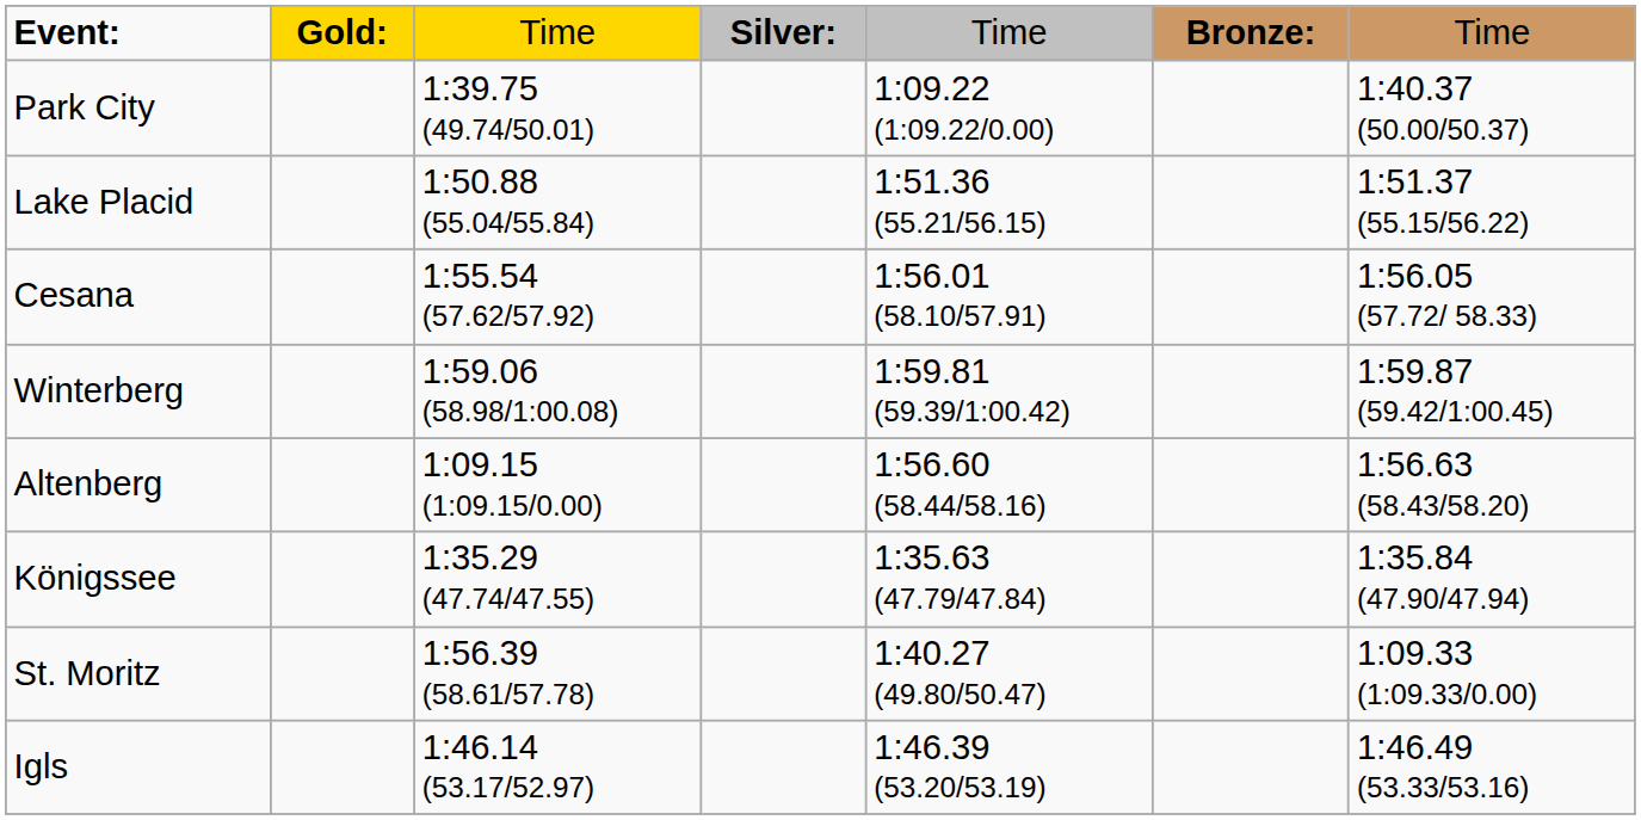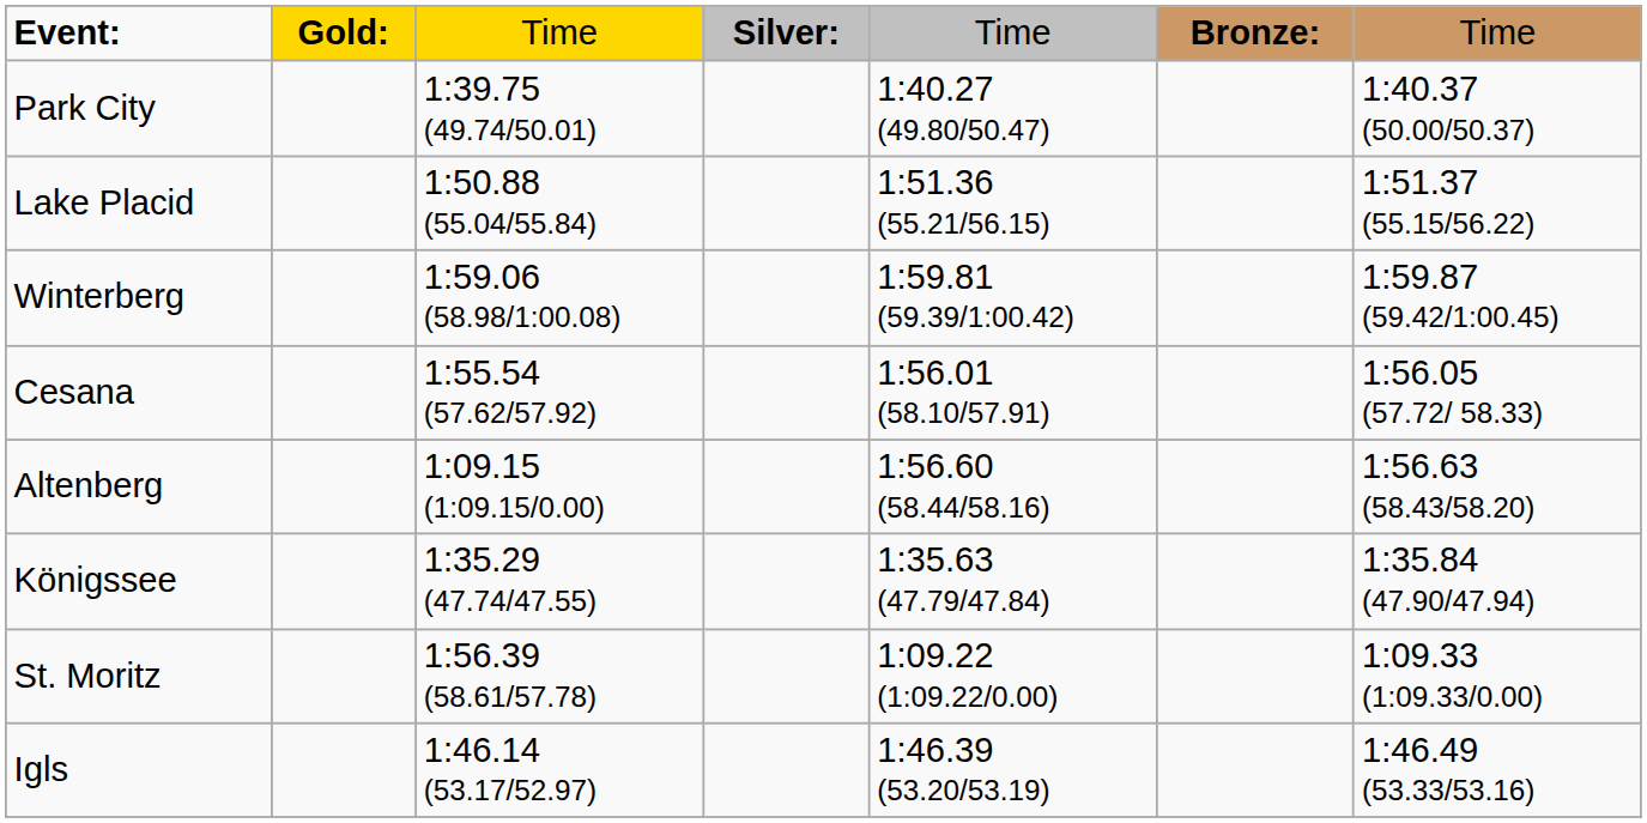Park City | column 5: 1:09.22 (1:09.22/0.00) -> 1:40.27 (49.80/50.47)
rows swapped: Cesana <-> Winterberg
St. Moritz | column 5: 1:40.27 (49.80/50.47) -> 1:09.22 (1:09.22/0.00)
